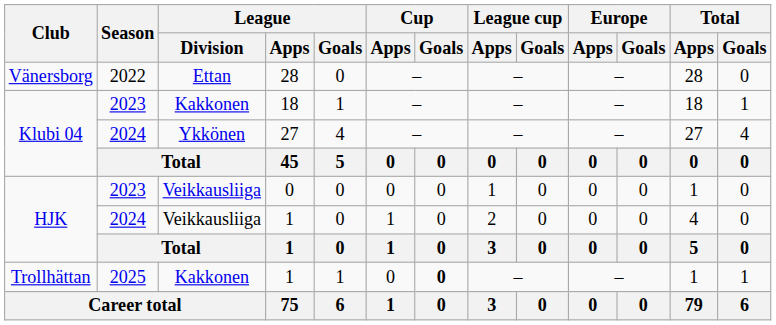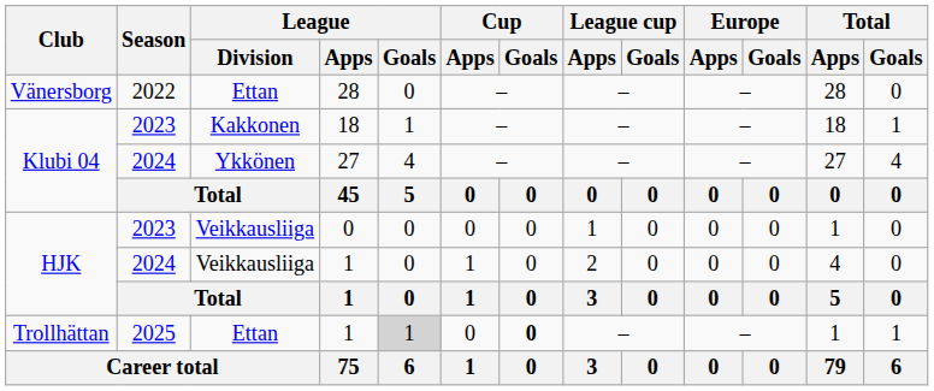Trollhättan / 1 | League / Division: Kakkonen -> Ettan
Trollhättan / 1 | League / Goals: no background -> lightgrey background
